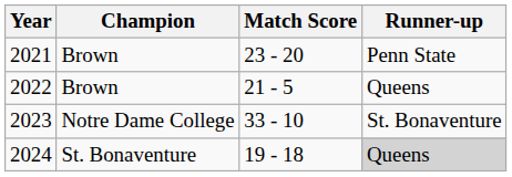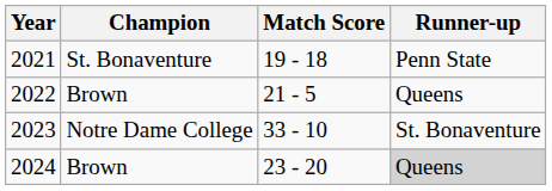2021 | Champion: Brown -> St. Bonaventure
2021 | Match Score: 23 - 20 -> 19 - 18
2024 | Champion: St. Bonaventure -> Brown
2024 | Match Score: 19 - 18 -> 23 - 20
